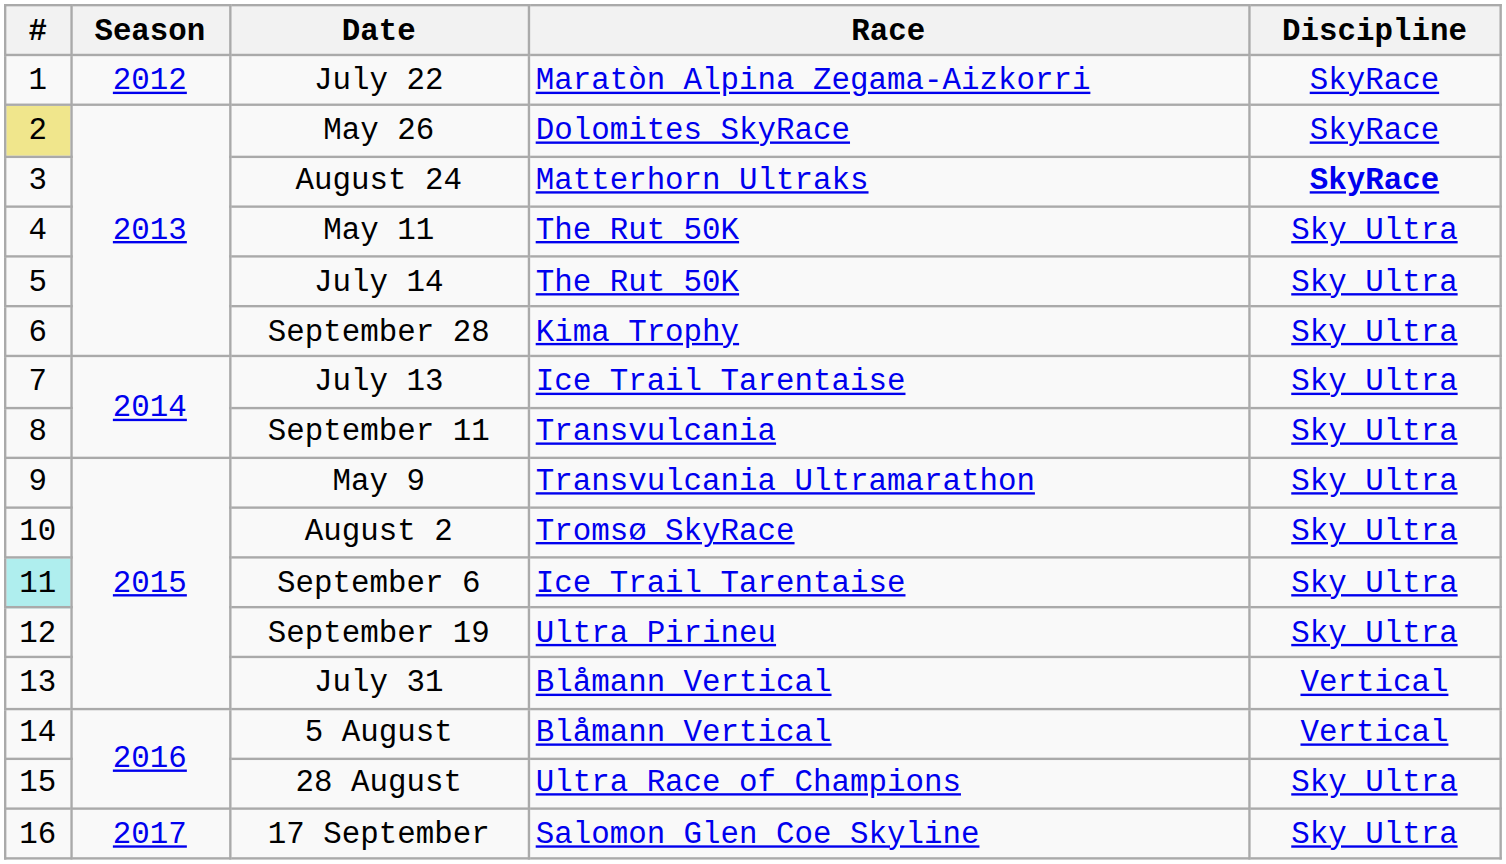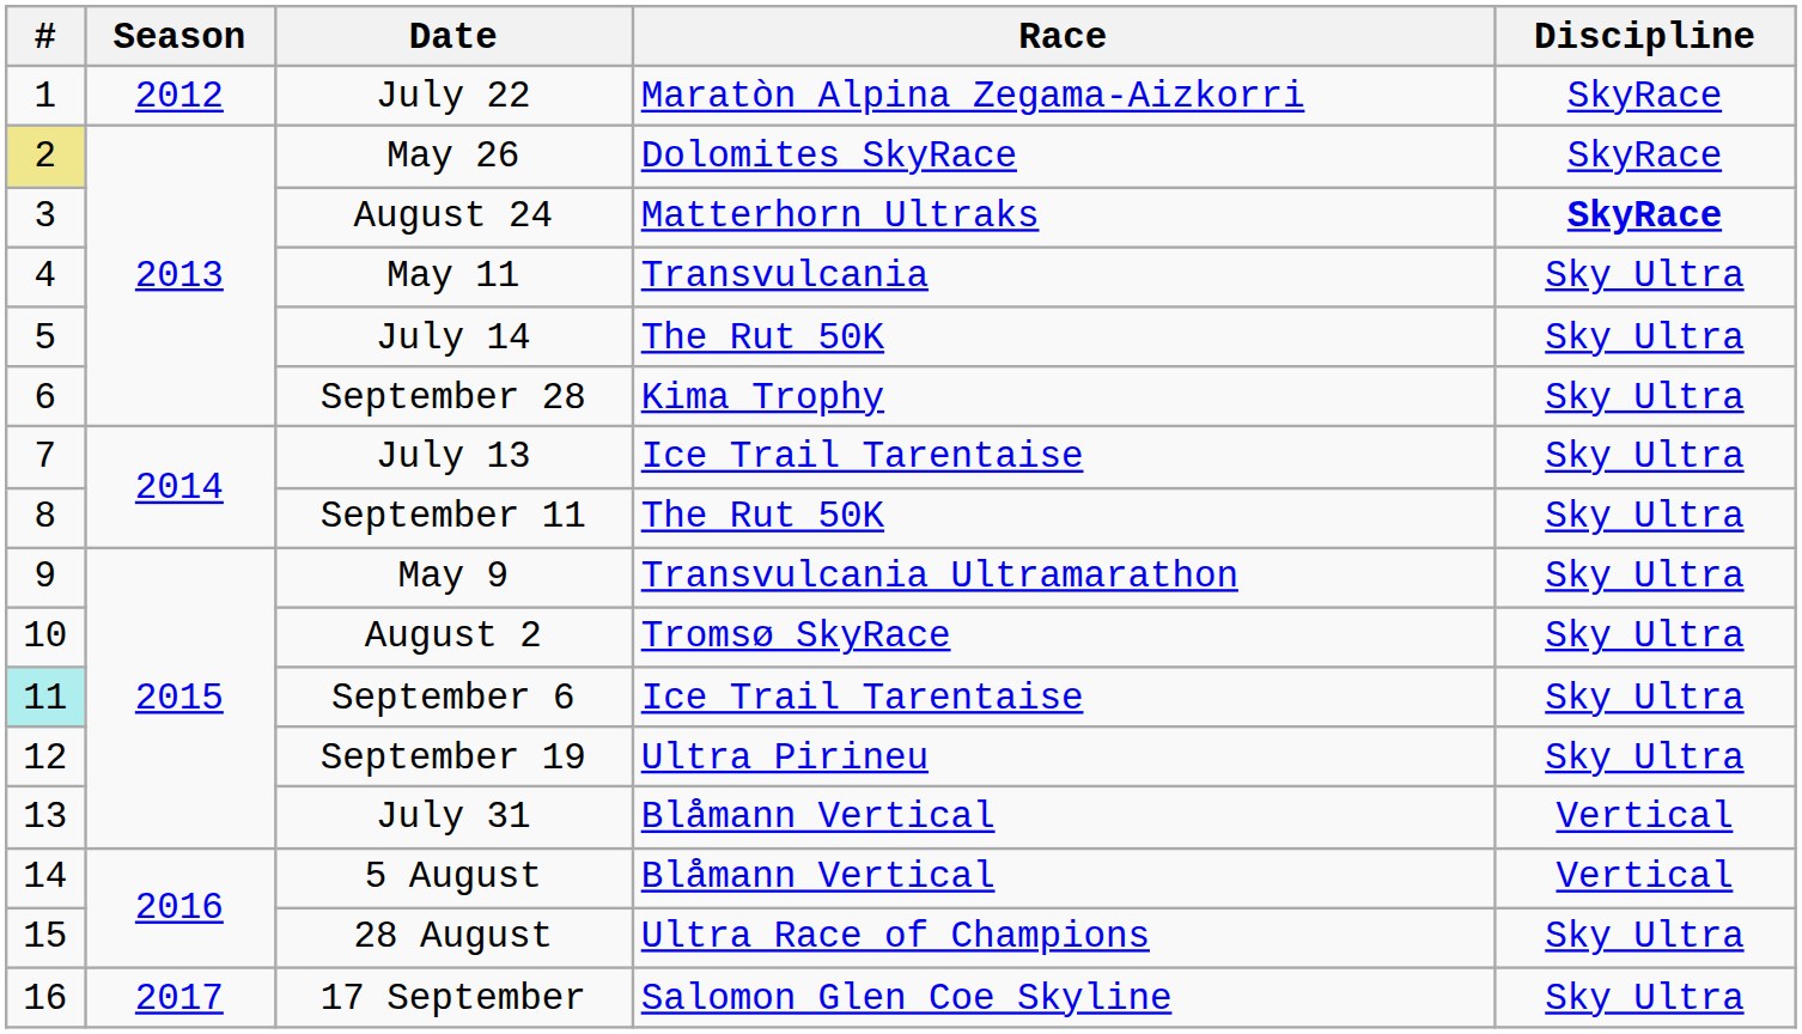May 11 | Race: The Rut 50K -> Transvulcania
September 11 | Race: Transvulcania -> The Rut 50K
